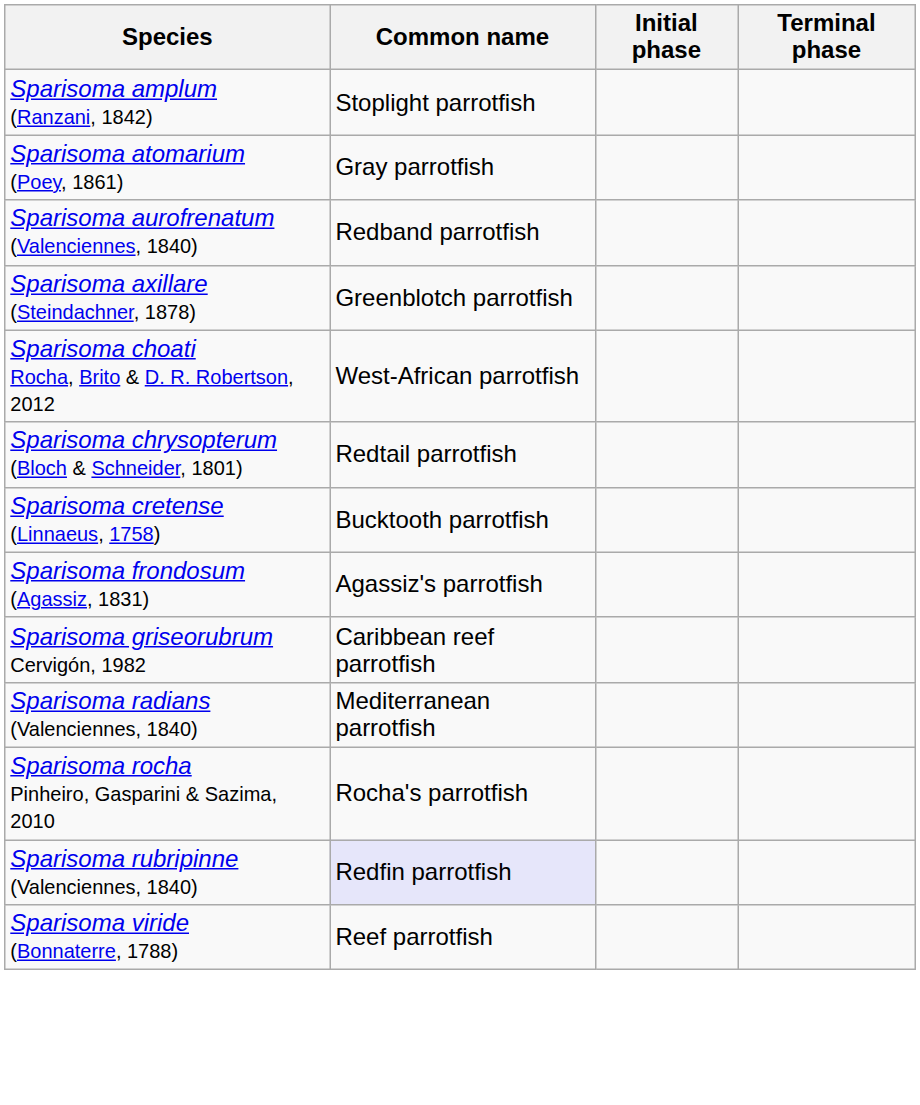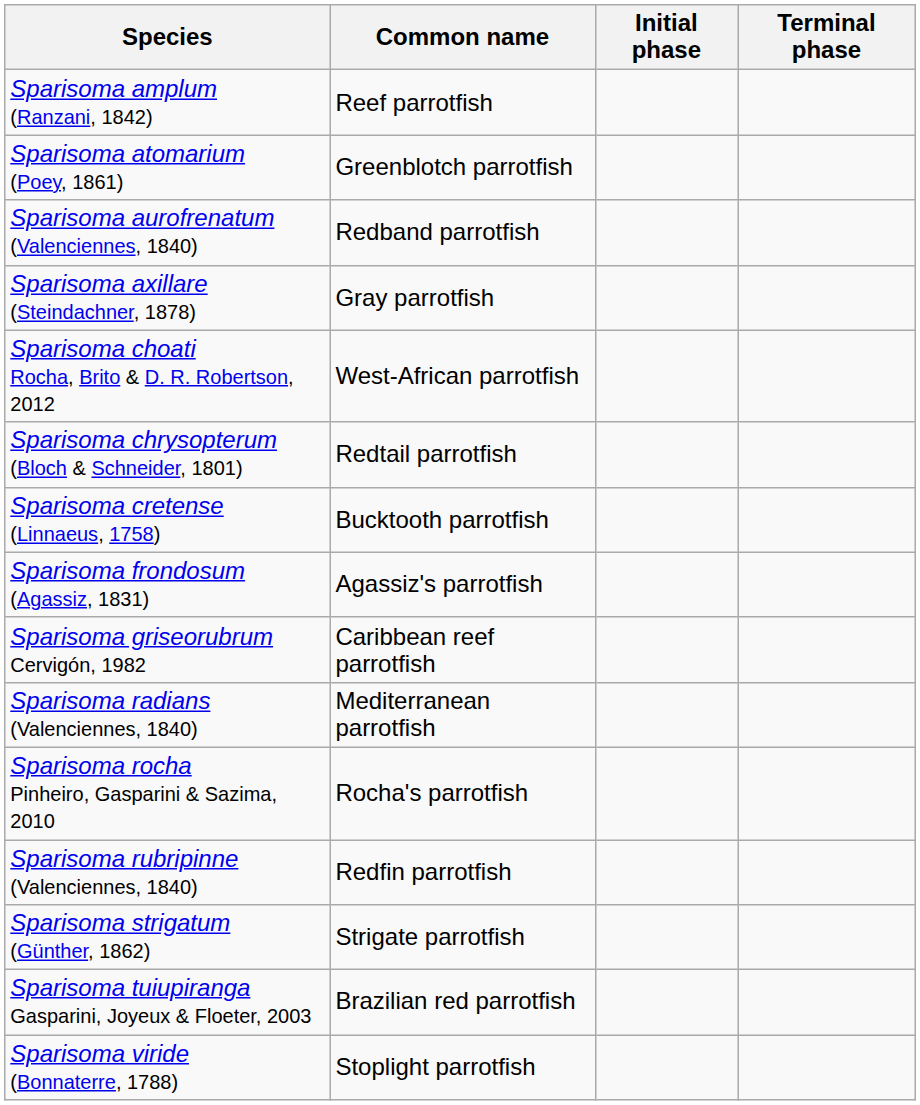Sparisoma amplum (Ranzani, 1842) | Common name: Stoplight parrotfish -> Reef parrotfish
Sparisoma atomarium (Poey, 1861) | Common name: Gray parrotfish -> Greenblotch parrotfish
Sparisoma axillare (Steindachner, 1878) | Common name: Greenblotch parrotfish -> Gray parrotfish
Sparisoma rubripinne (Valenciennes, 1840) | Common name: lavender background -> no background
+ row: Sparisoma strigatum (Günther, 1862) | Strigate parrotfish
+ row: Sparisoma tuiupiranga Gasparini, Joyeux & Floeter, 2003 | Brazilian red parrotfish
Sparisoma viride (Bonnaterre, 1788) | Common name: Reef parrotfish -> Stoplight parrotfish
